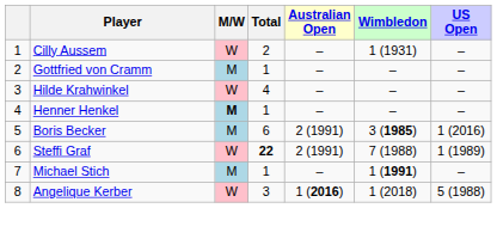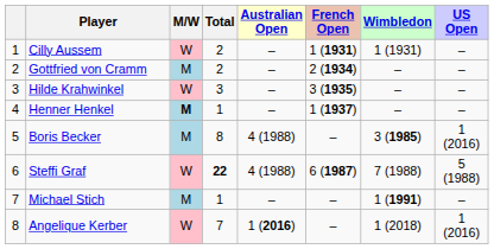+ column: French Open | 1 (1931) | 2 (1934) | 3 (1935) | 1 (1937) | – | 6 (1987) | – | –
Gottfried von Cramm | Total: 1 -> 2
Hilde Krahwinkel | Total: 4 -> 3
Boris Becker | Total: 6 -> 8
Boris Becker | Australian Open: 2 (1991) -> 4 (1988)
Steffi Graf | Australian Open: 2 (1991) -> 4 (1988)
Steffi Graf | US Open: 1 (1989) -> 5 (1988)
Angelique Kerber | Total: 3 -> 7
Angelique Kerber | US Open: 5 (1988) -> 1 (2016)
